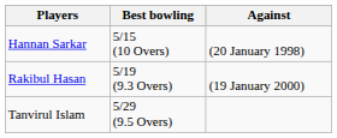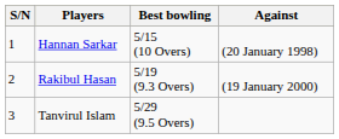+ column: S/N | 1 | 2 | 3
